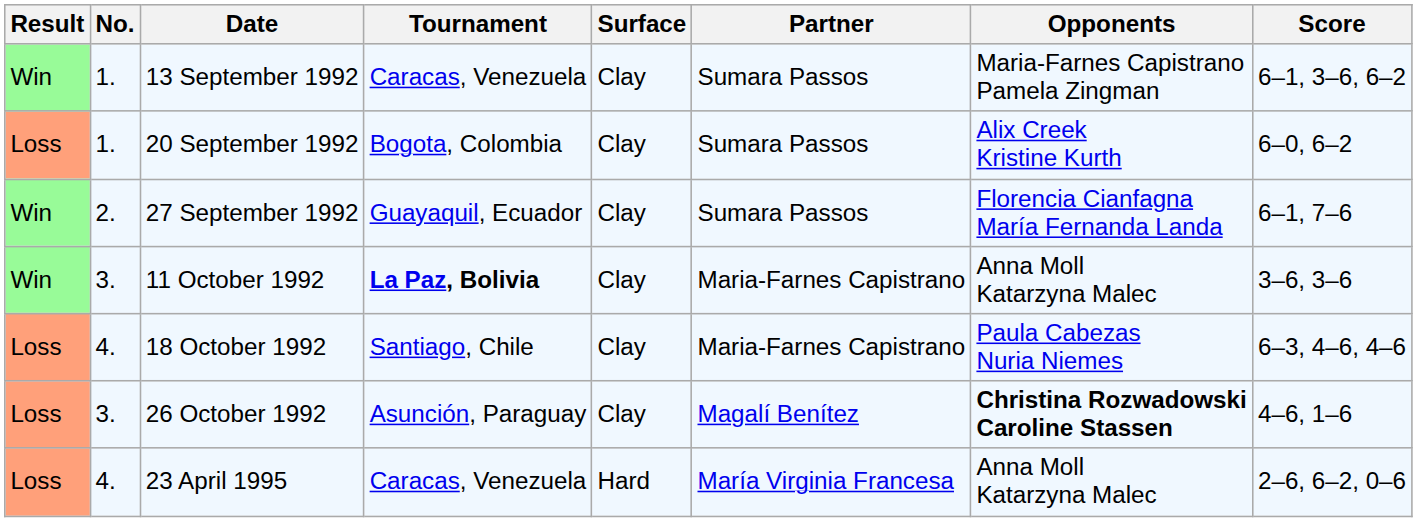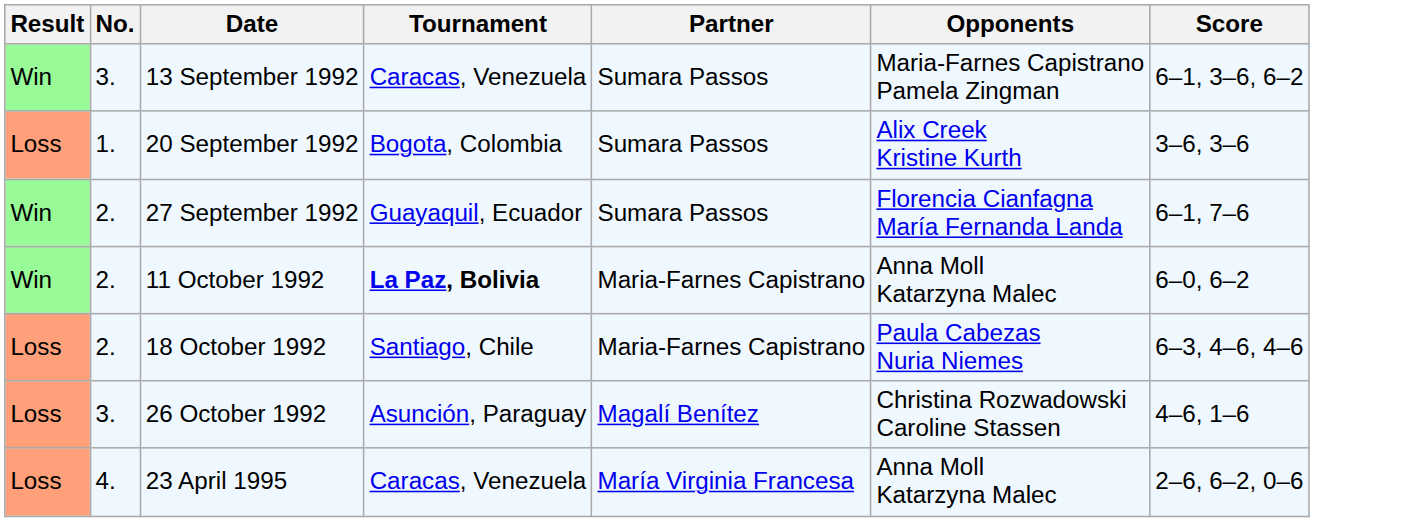- column: Surface | Clay | Clay | Clay | Clay | Clay | Clay | Hard
13 September 1992 | No.: 1. -> 3.
20 September 1992 | Score: 6–0, 6–2 -> 3–6, 3–6
11 October 1992 | No.: 3. -> 2.
11 October 1992 | Score: 3–6, 3–6 -> 6–0, 6–2
18 October 1992 | No.: 4. -> 2.
26 October 1992 | Opponents: bold -> normal
